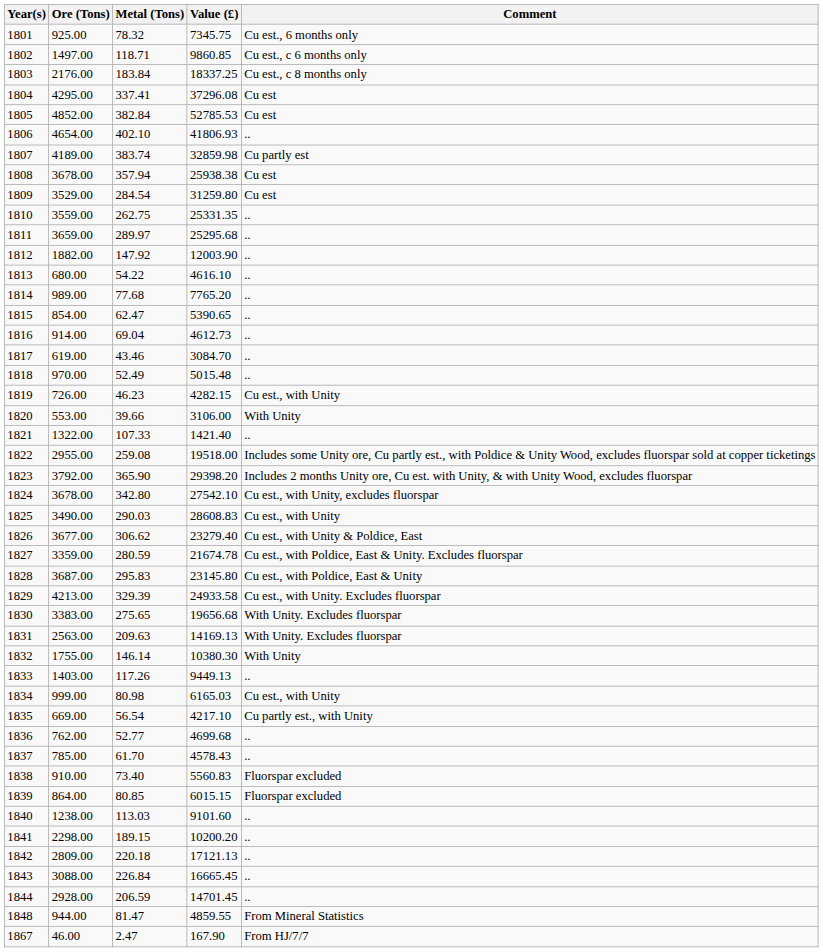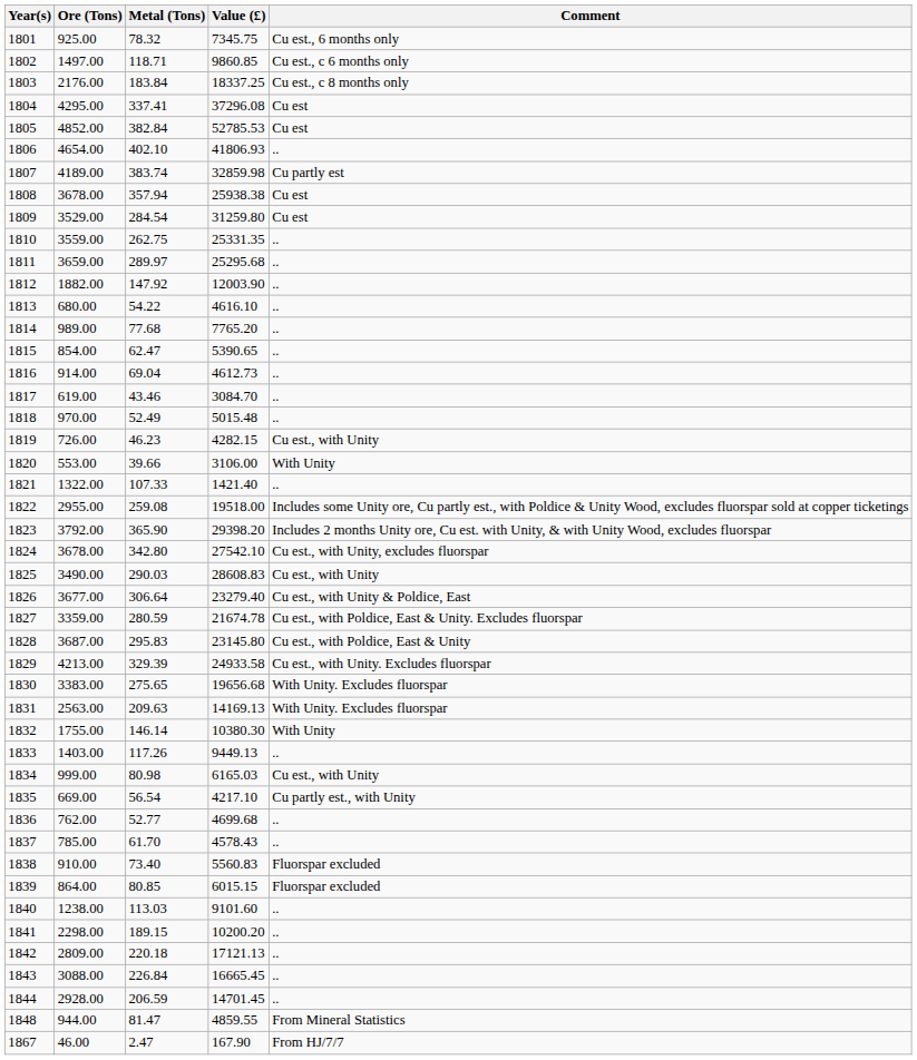1826 | Metal (Tons): 306.62 -> 306.64
